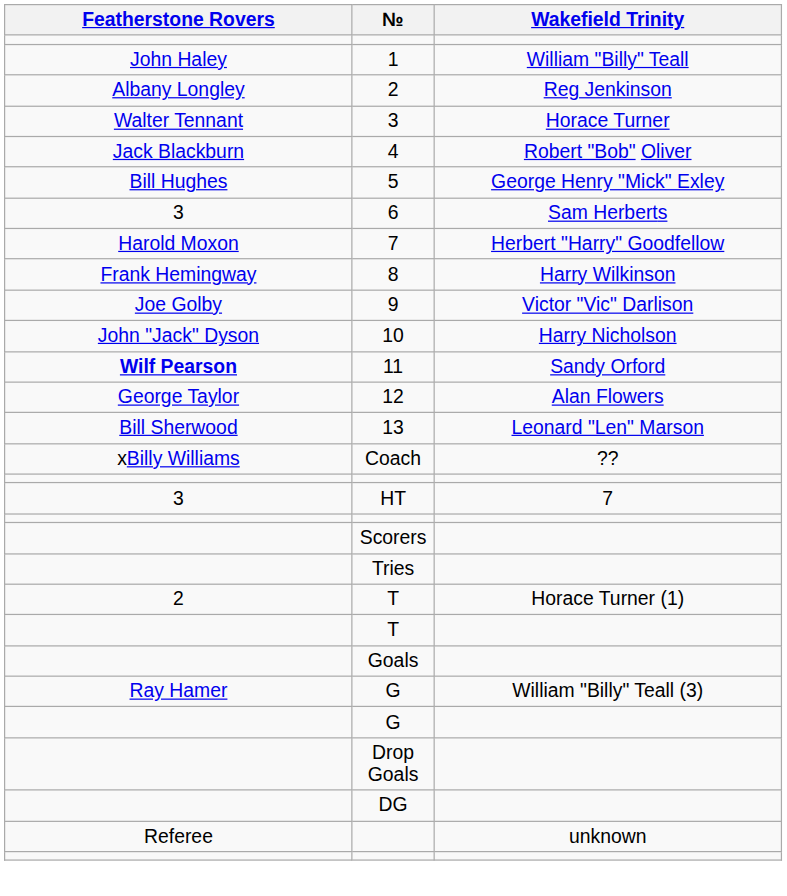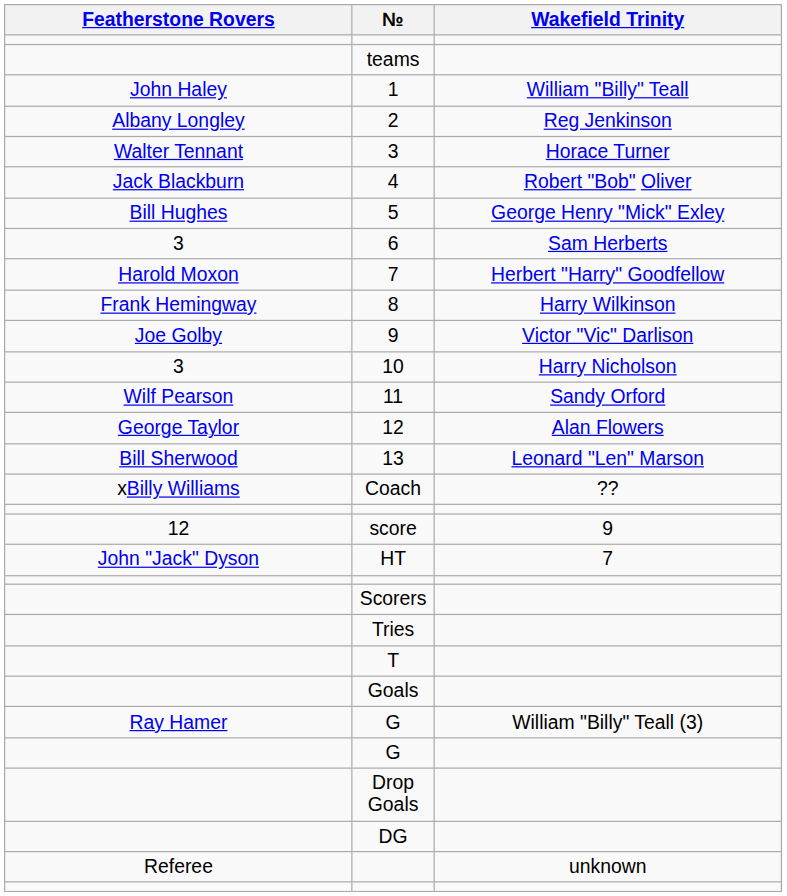+ row: teams
10 | Featherstone Rovers: John "Jack" Dyson -> 3
11 | Featherstone Rovers: bold -> normal
+ row: 12 | score | 9
HT | Featherstone Rovers: 3 -> John "Jack" Dyson
- row: 2 | T | Horace Turner (1)
